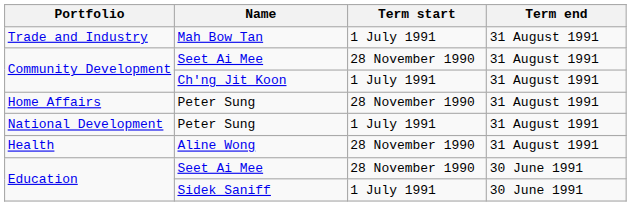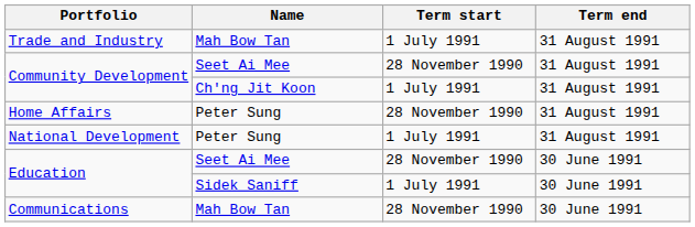- row: Health | Aline Wong | 28 November 1990 | 31 August 1991
+ row: Communications | Mah Bow Tan | 28 November 1990 | 30 June 1991
